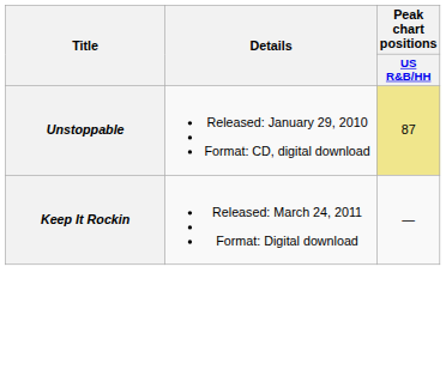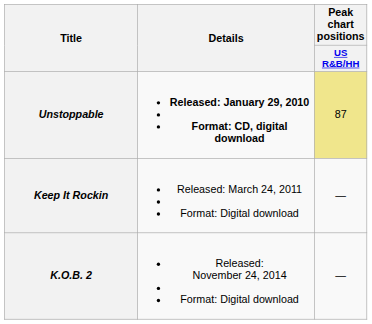Unstoppable | Details: normal -> bold
+ row: K.O.B. 2 | Released: November 24, 2014 Format: Digital download | —
